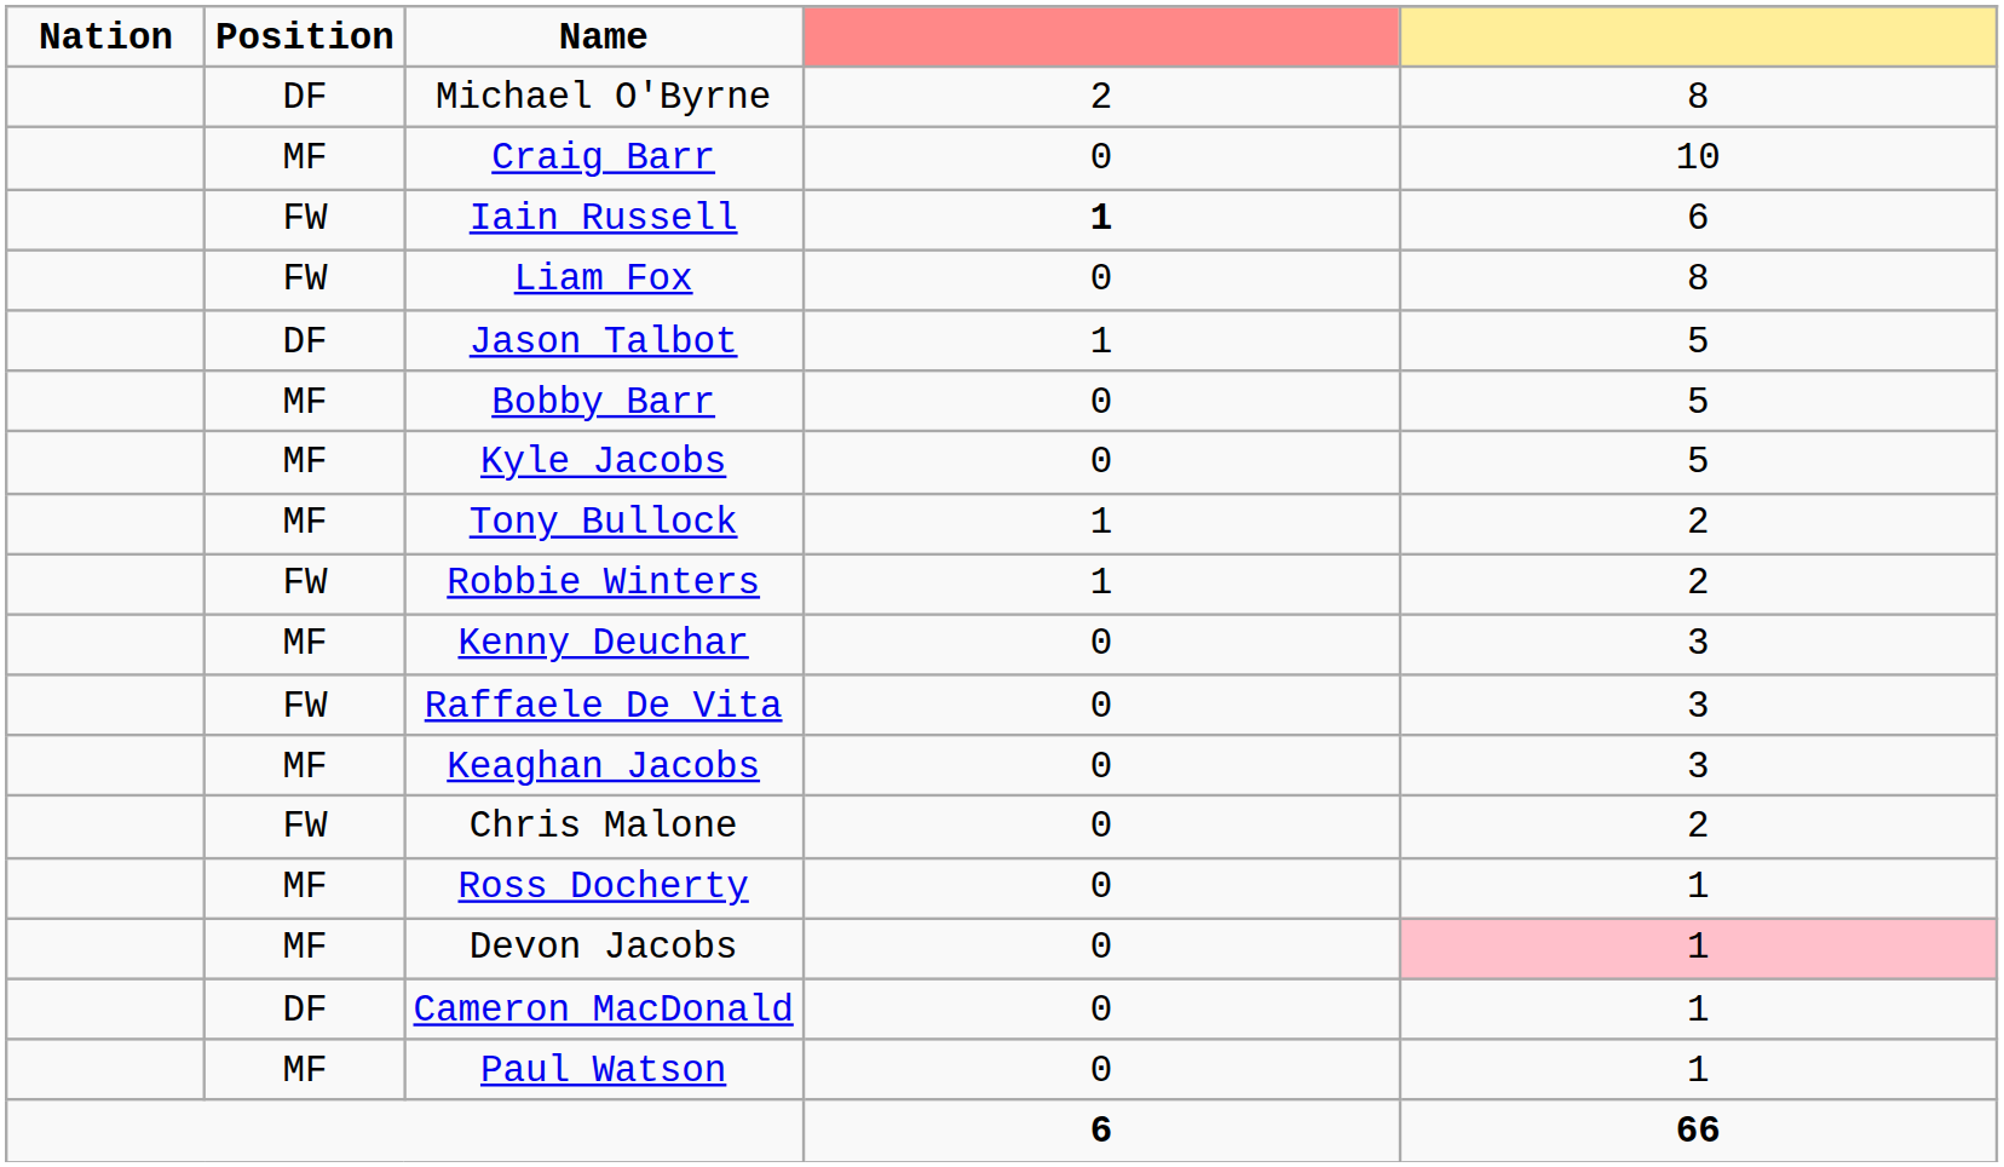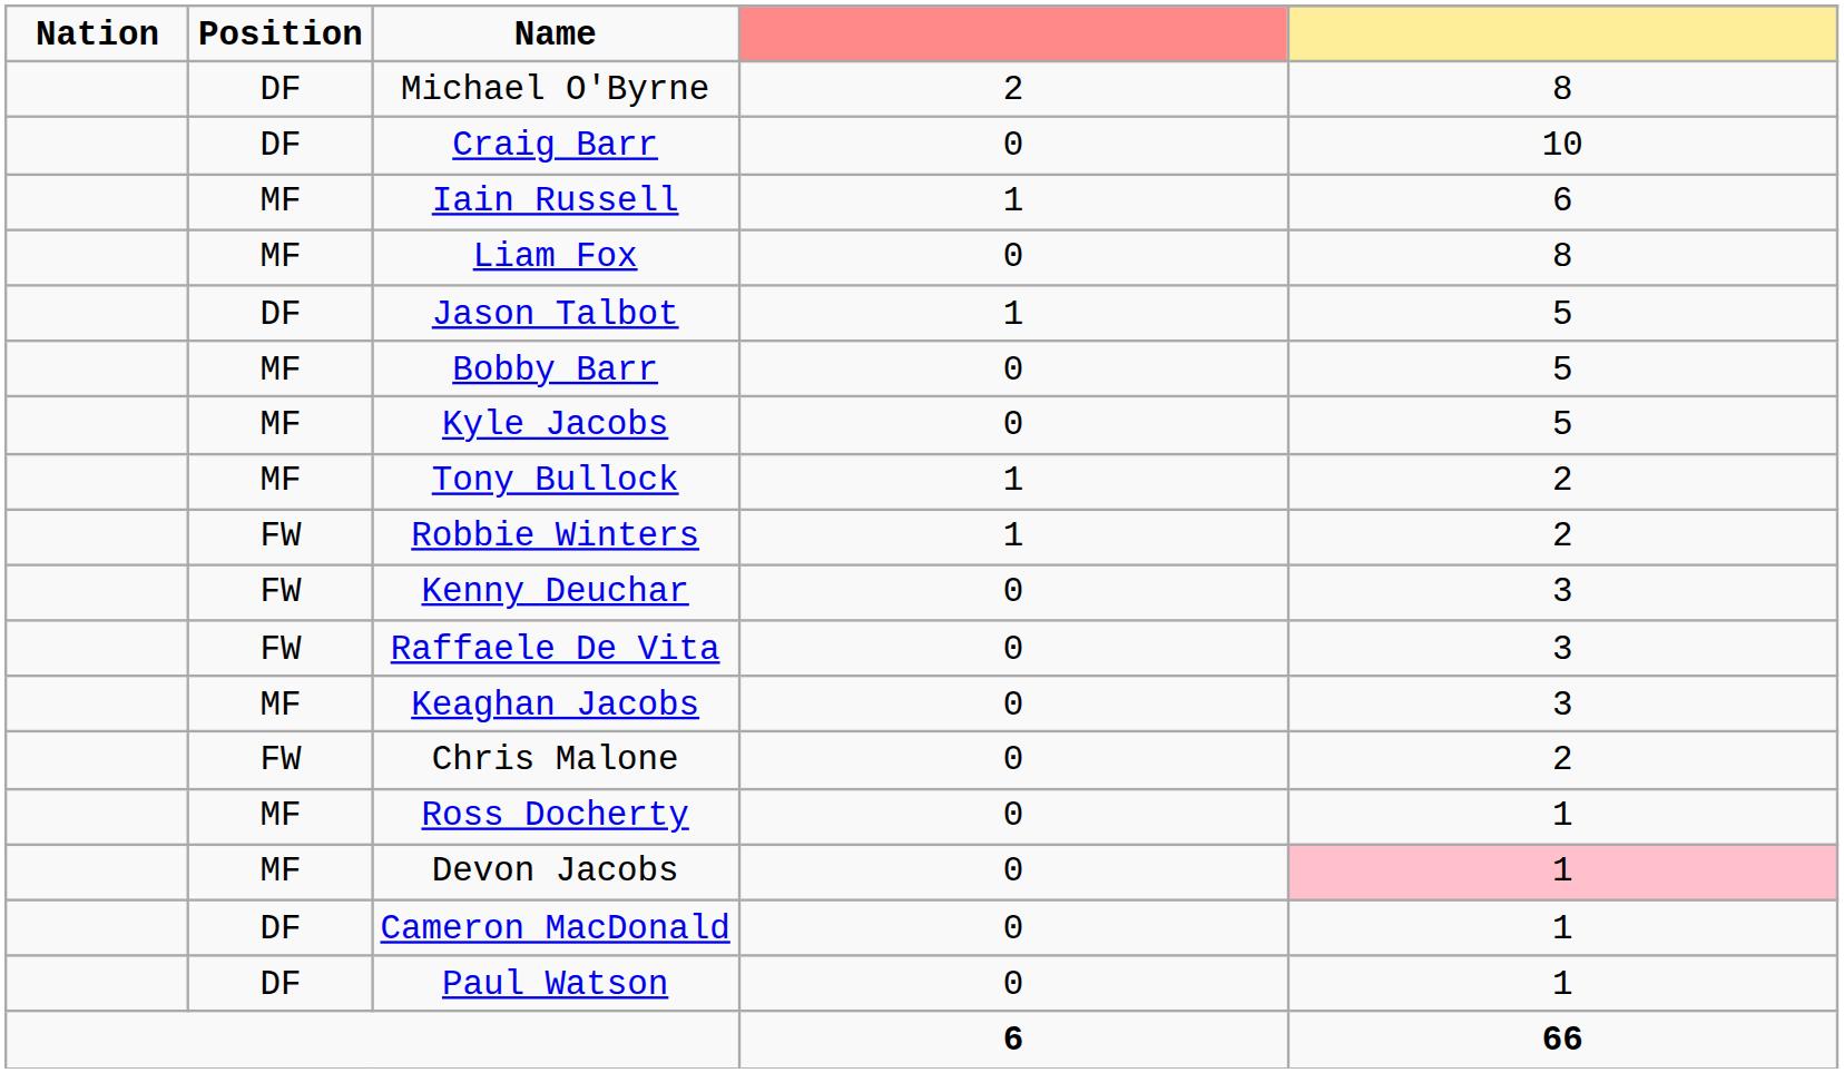Craig Barr | Position: MF -> DF
Iain Russell | Position: FW -> MF
Iain Russell | column 4: bold -> normal
Liam Fox | Position: FW -> MF
Kenny Deuchar | Position: MF -> FW
Paul Watson | Position: MF -> DF
